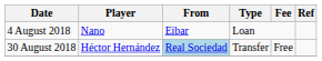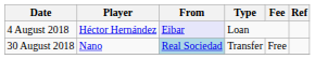4 August 2018 | Player: Nano -> Héctor Hernández
4 August 2018 | From: no background -> lavender background
30 August 2018 | Player: Héctor Hernández -> Nano
